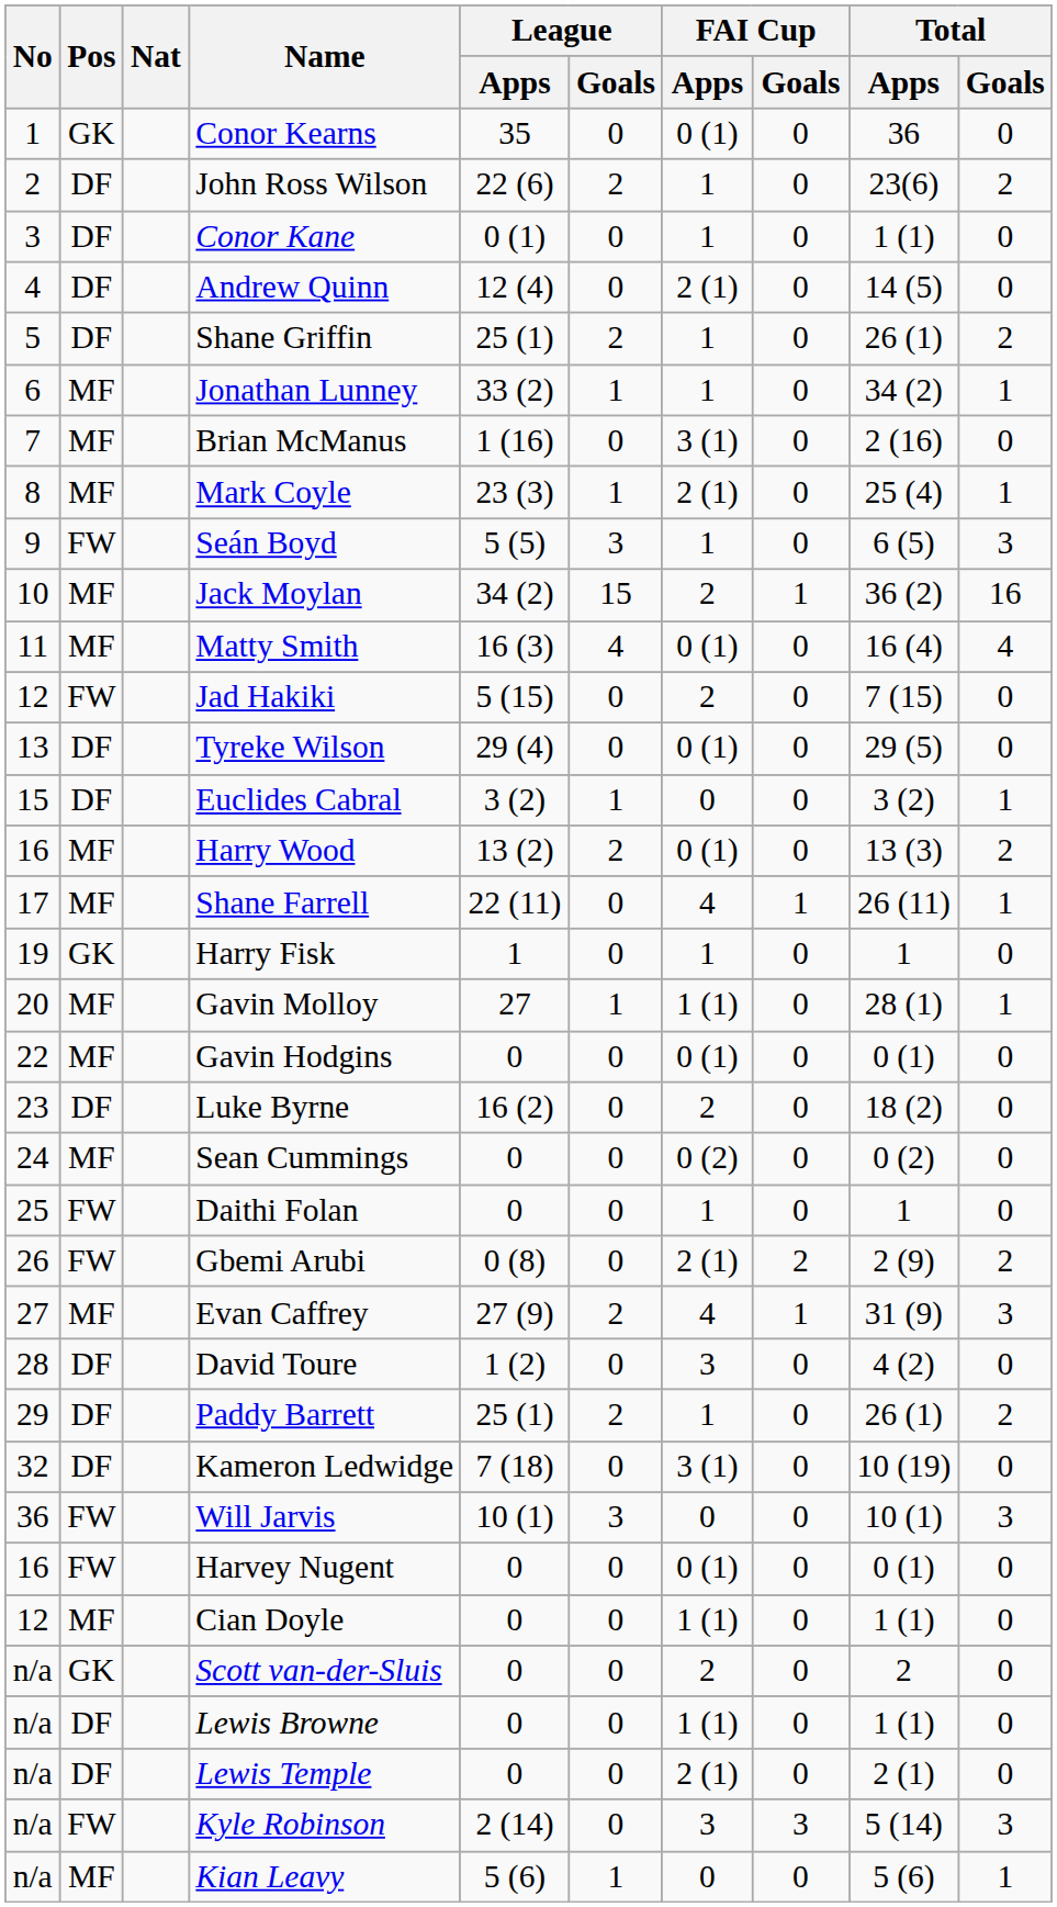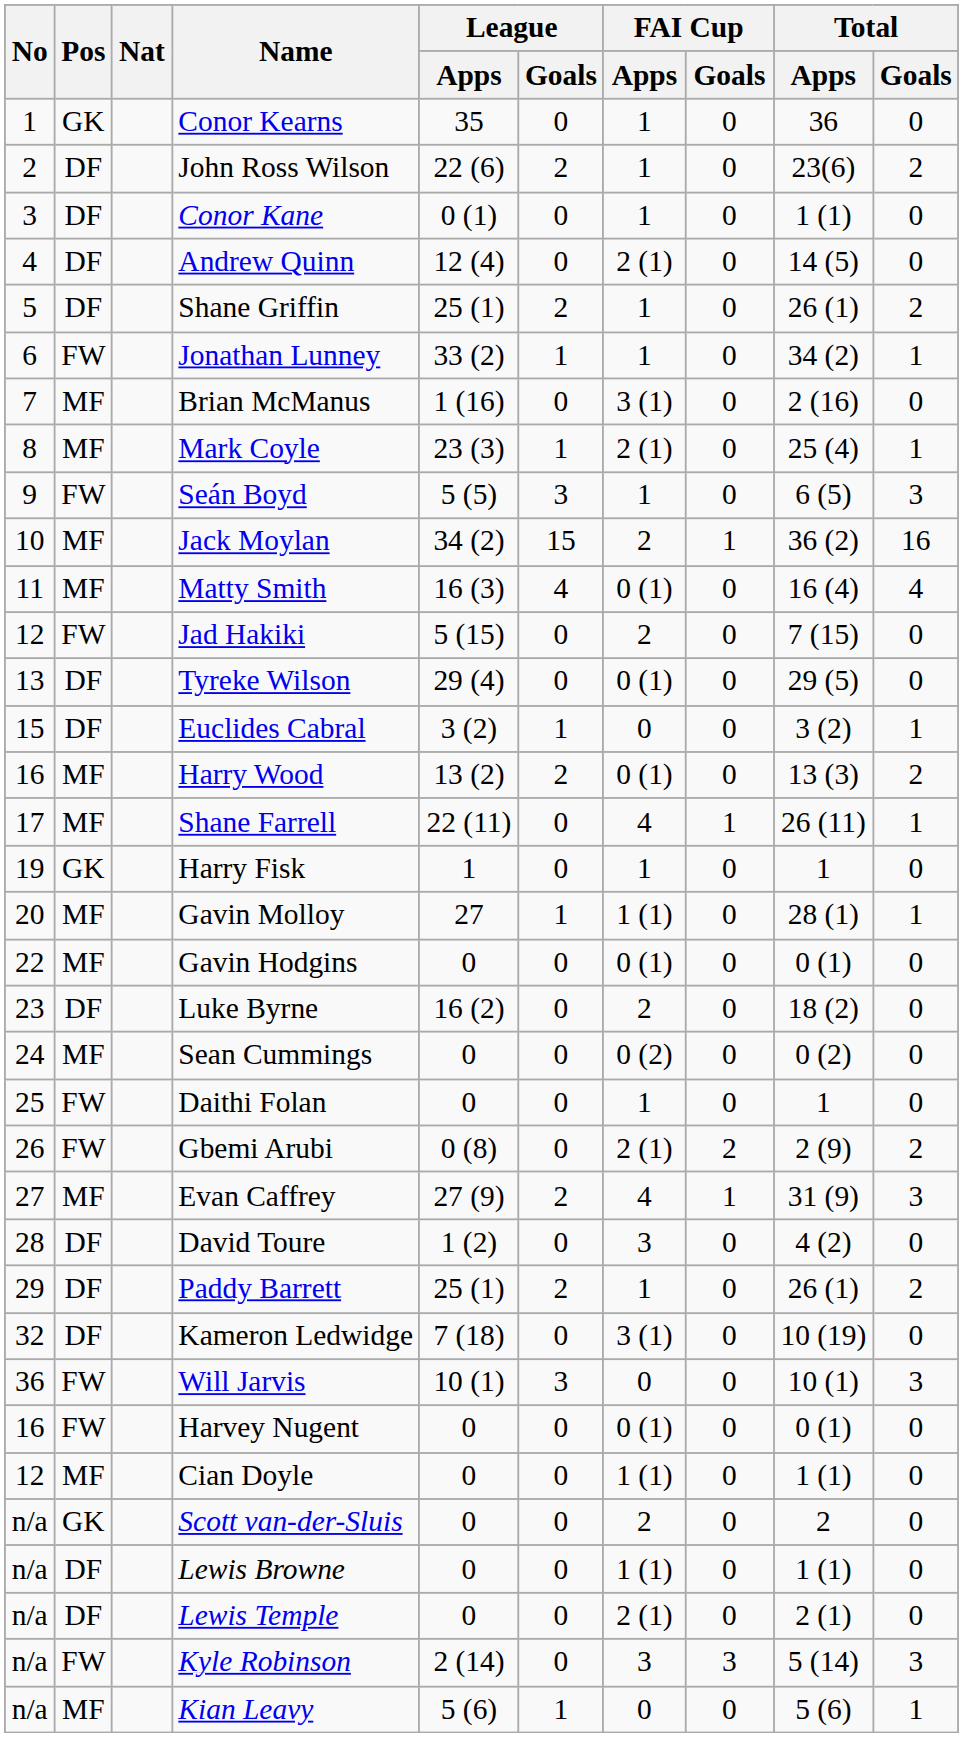Conor Kearns | FAI Cup / Apps: 0 (1) -> 1
Jonathan Lunney | Pos: MF -> FW
